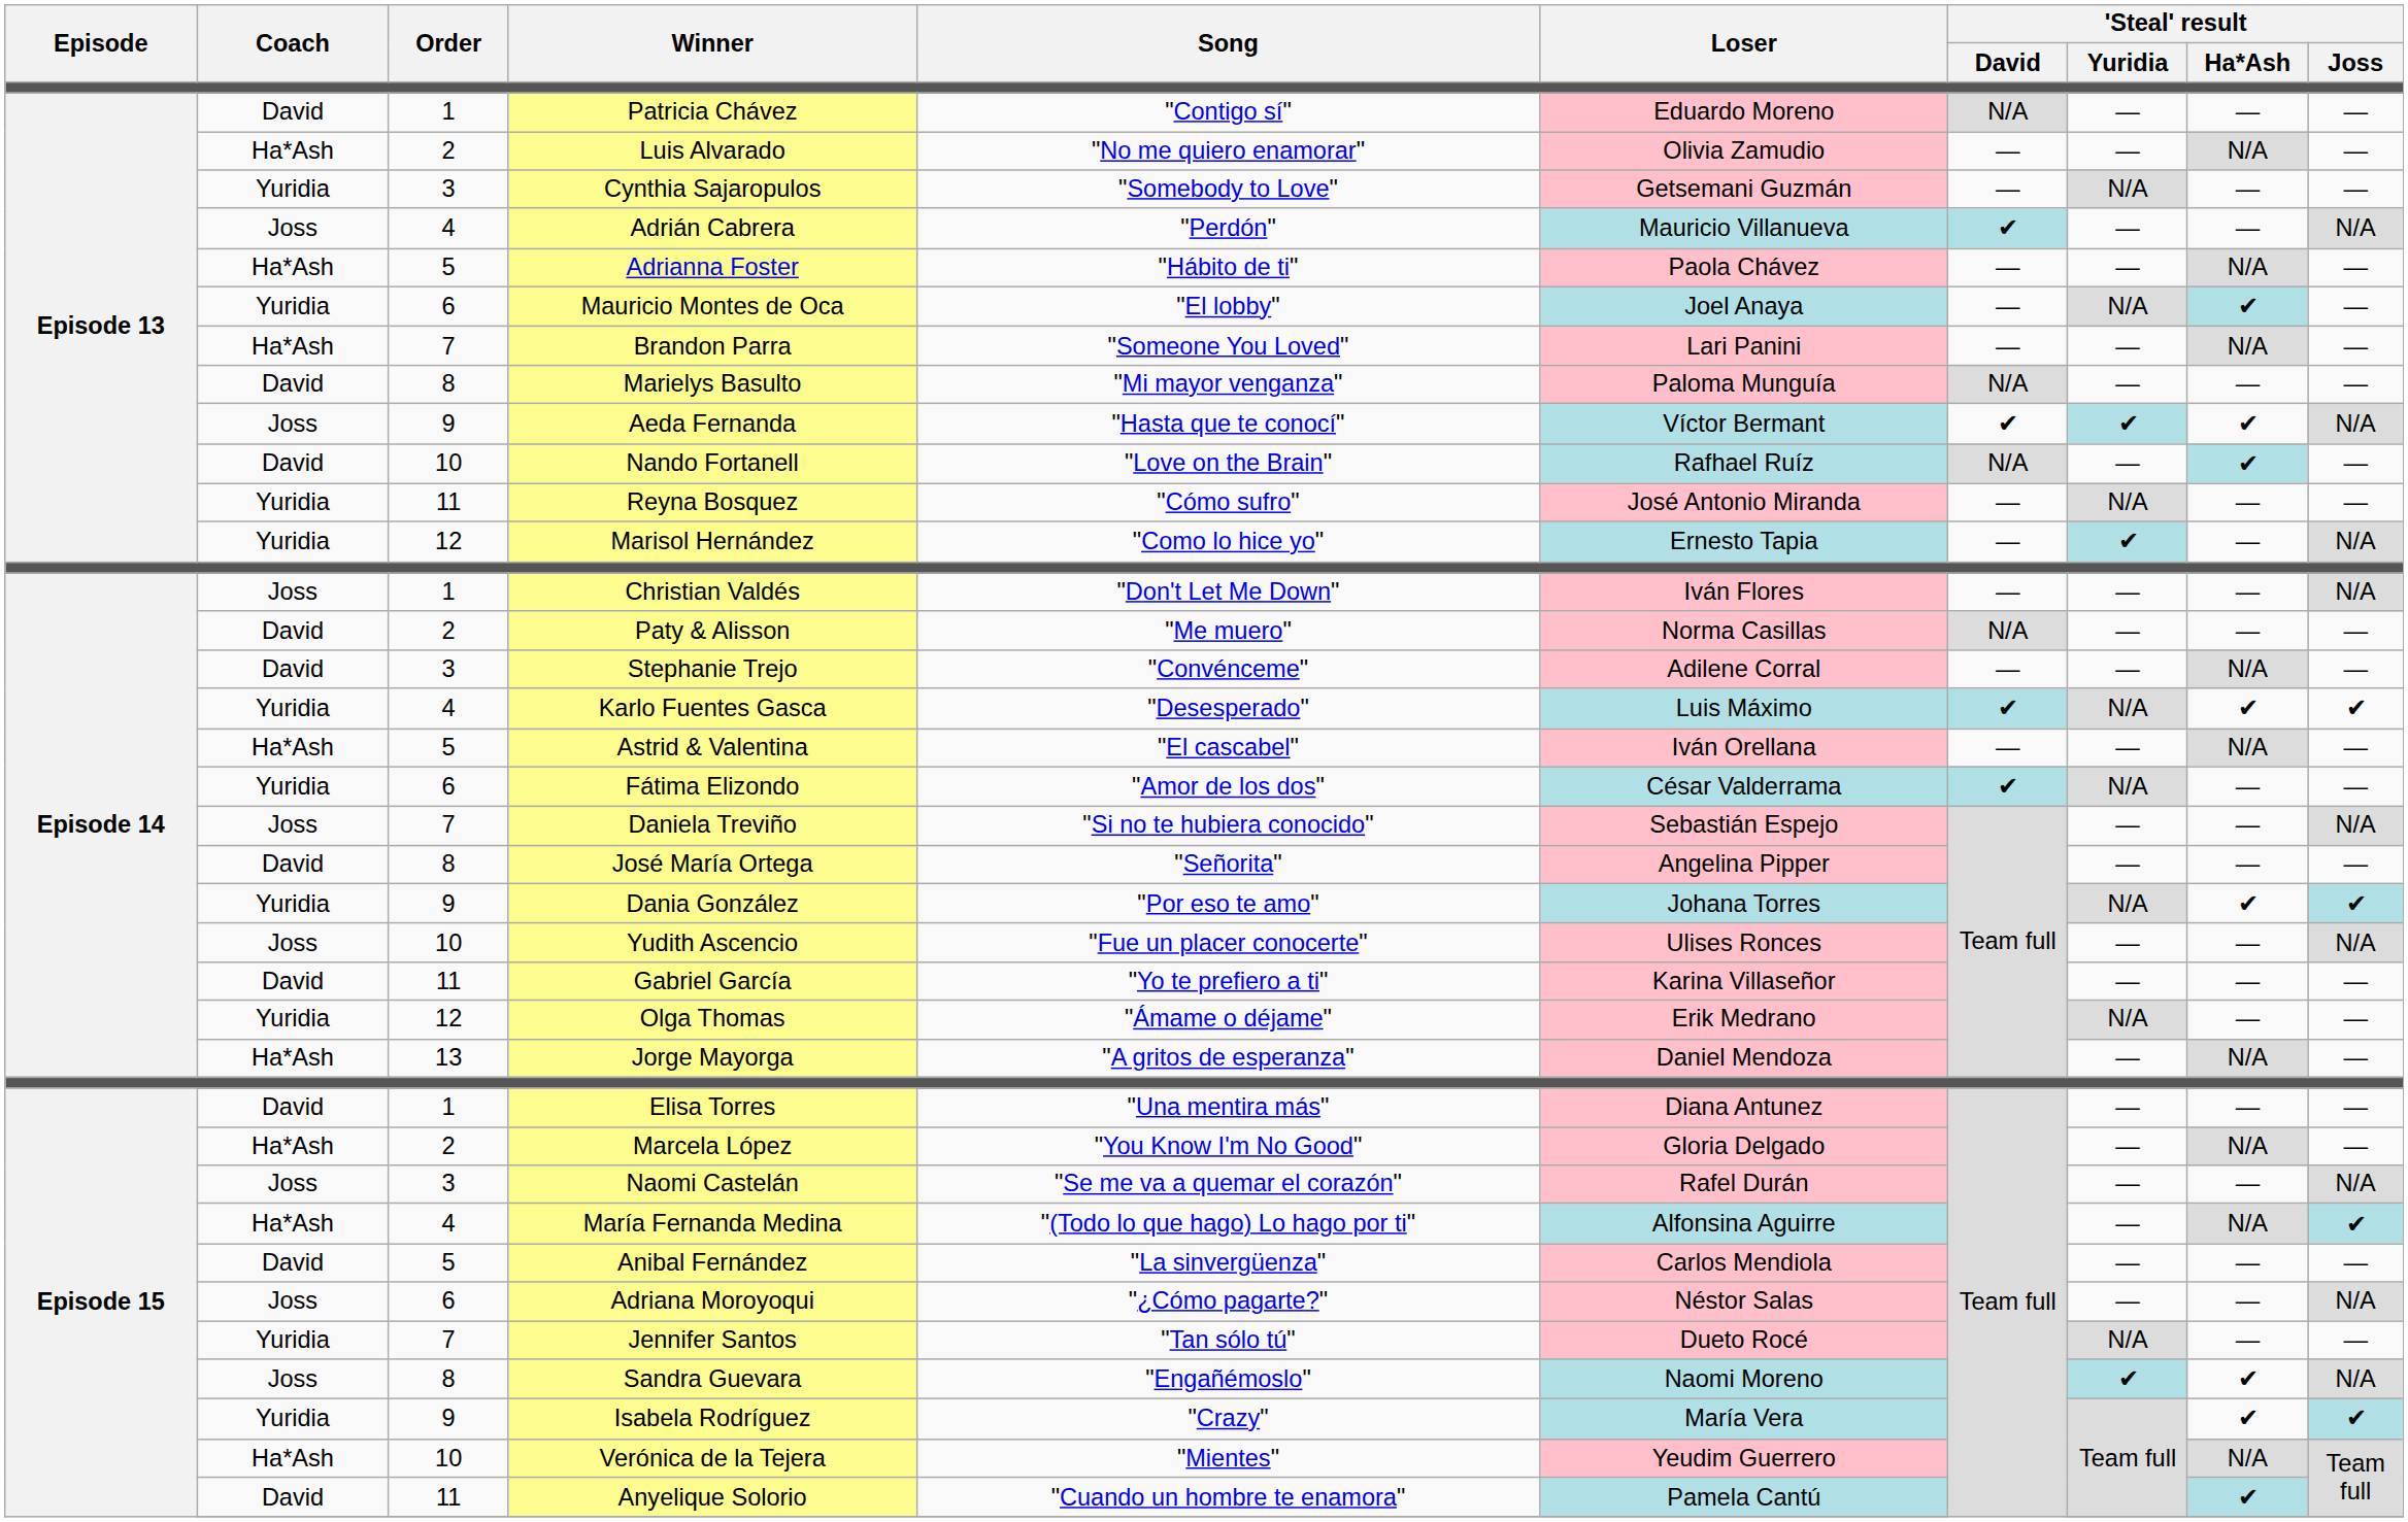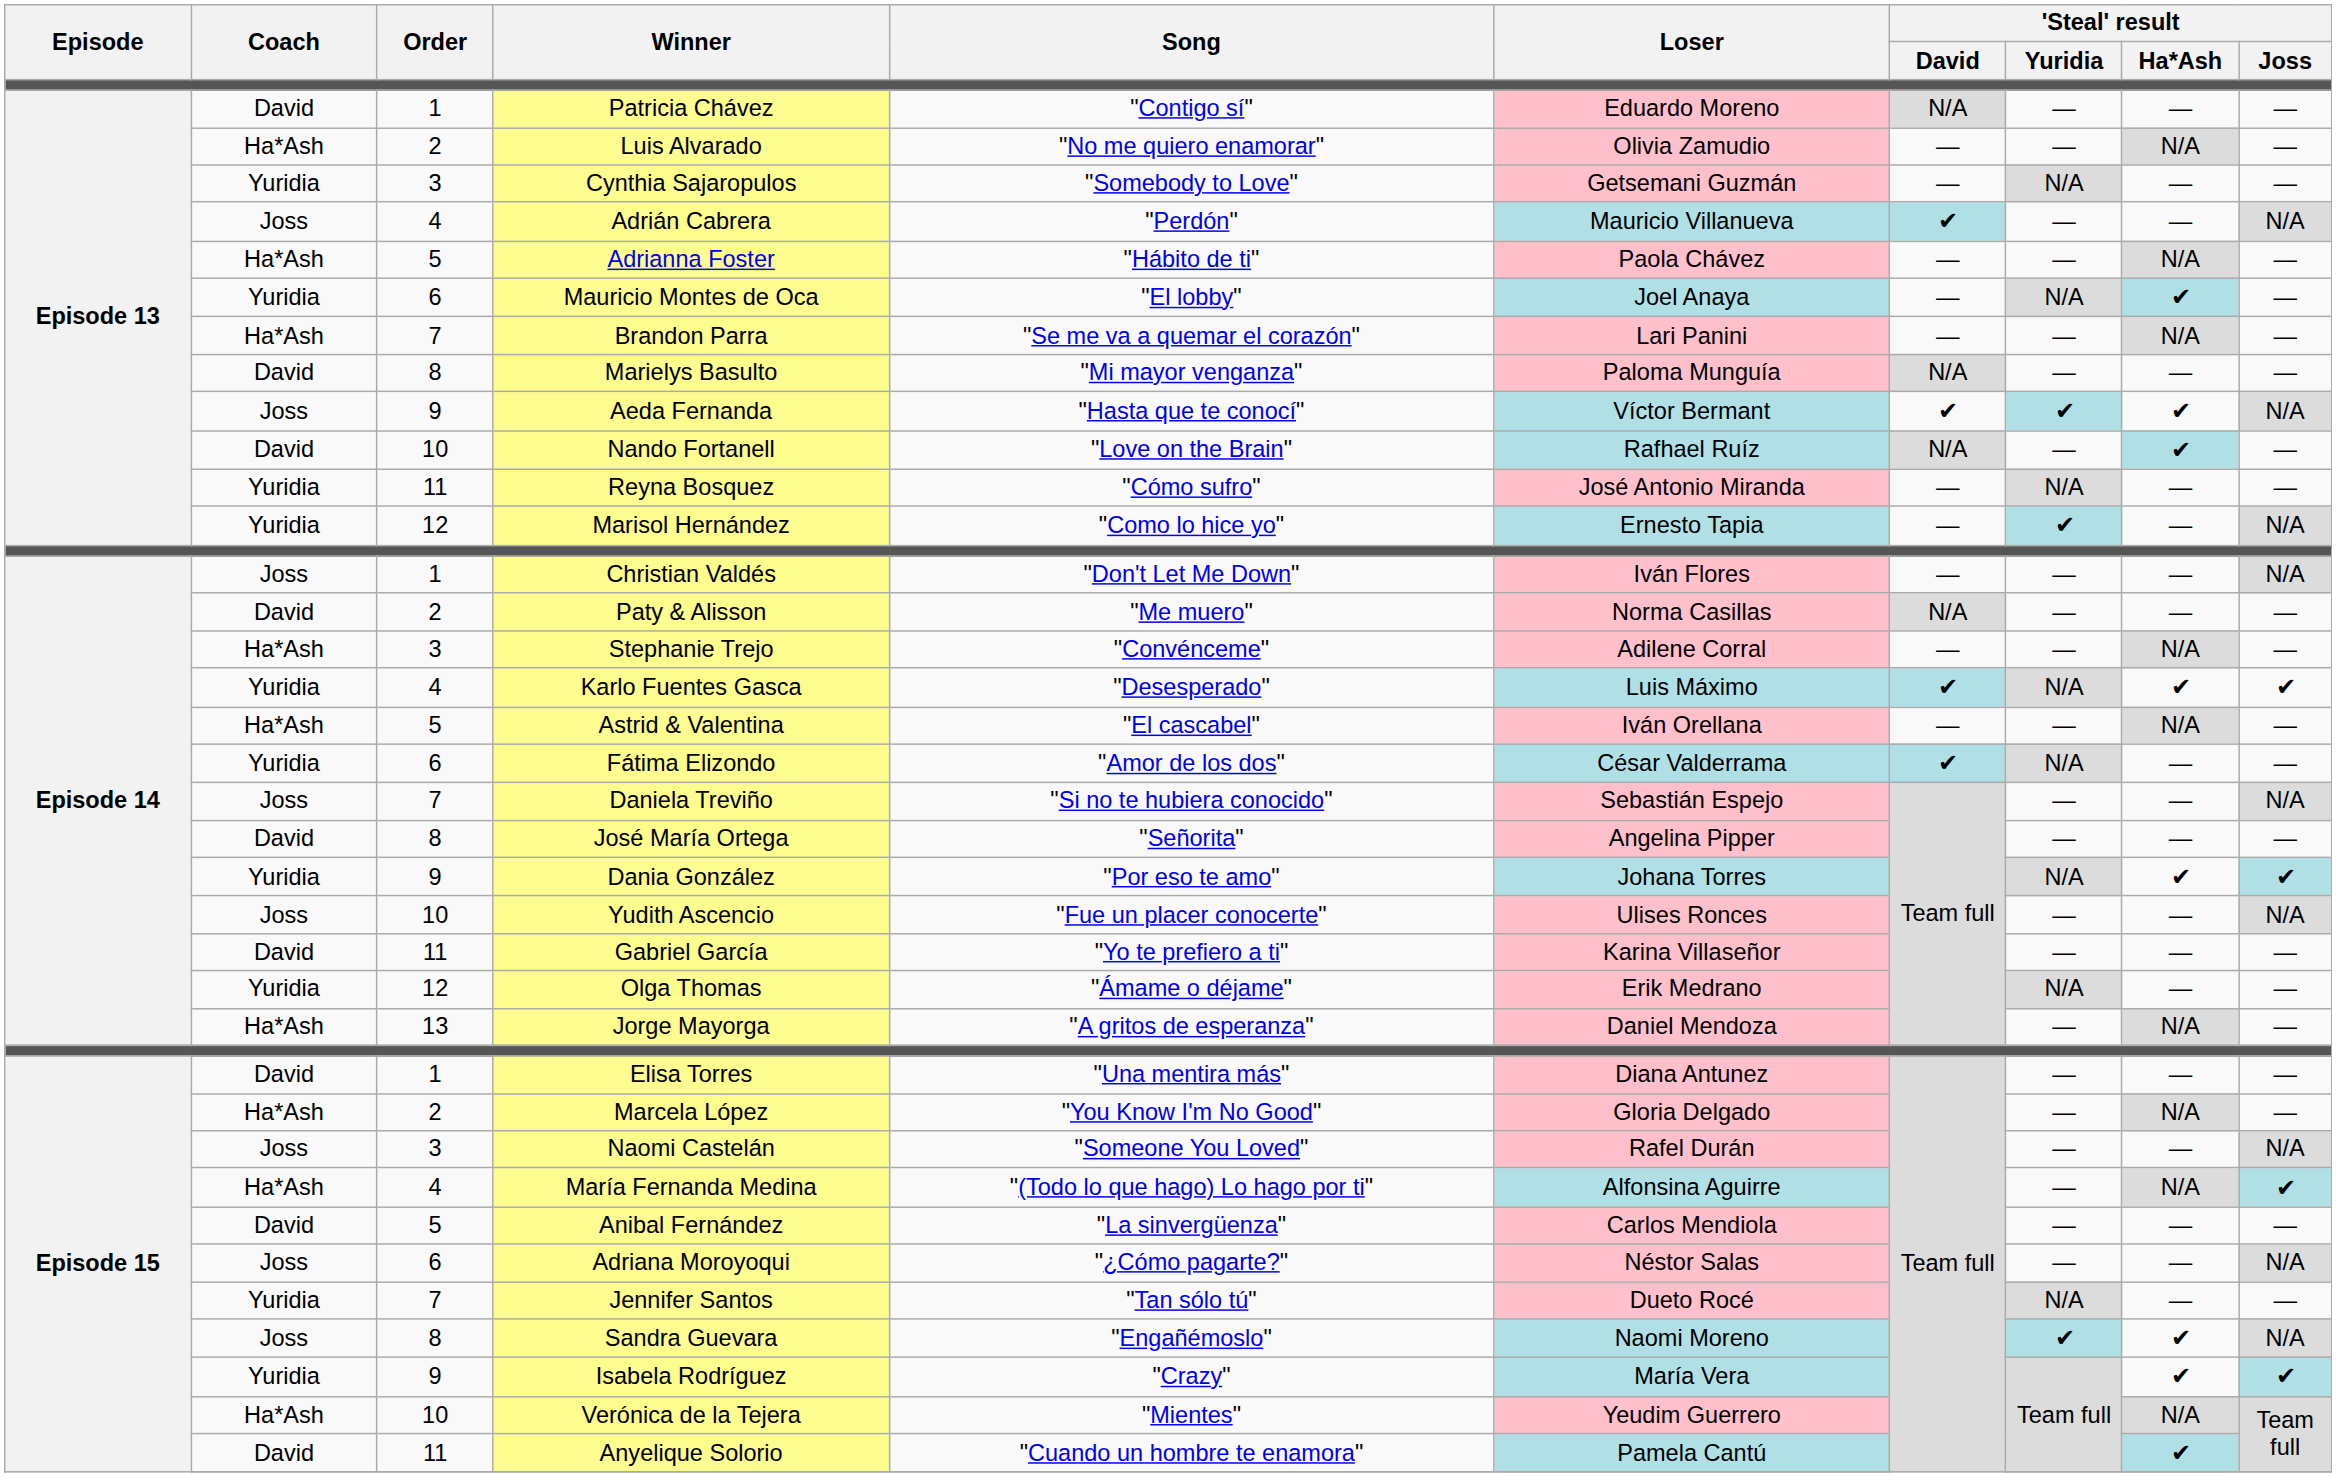Brandon Parra | Song: "Someone You Loved" -> "Se me va a quemar el corazón"
Stephanie Trejo | Coach: David -> Ha*Ash
Naomi Castelán | Song: "Se me va a quemar el corazón" -> "Someone You Loved"
